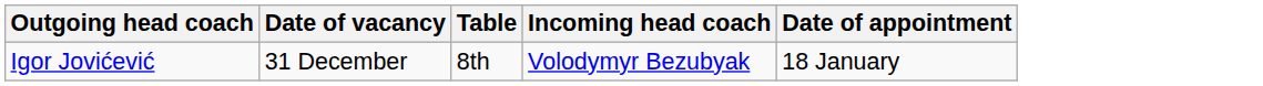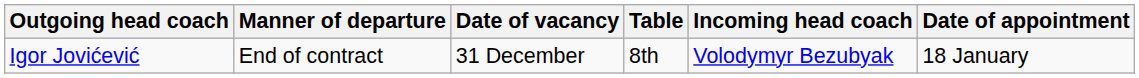+ column: Manner of departure | End of contract
